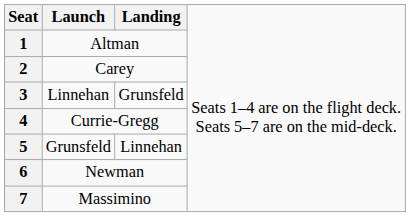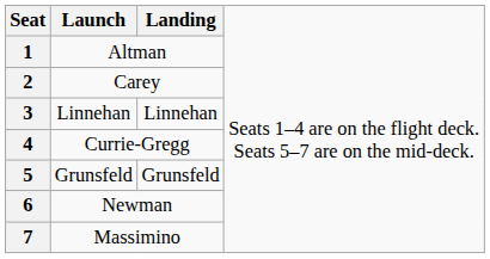3 | column 3: Grunsfeld -> Linnehan
5 | column 3: Linnehan -> Grunsfeld
